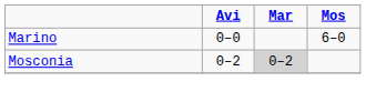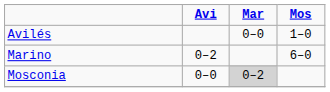+ row: Avilés | 0–0 | 1–0
Marino | Avi: 0–0 -> 0–2
Mosconia | Avi: 0–2 -> 0–0
